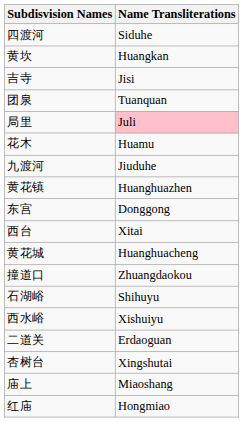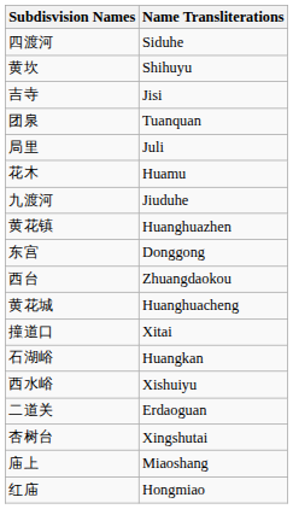黄坎 | Name Transliterations: Huangkan -> Shihuyu
局里 | Name Transliterations: pink background -> no background
西台 | Name Transliterations: Xitai -> Zhuangdaokou
撞道口 | Name Transliterations: Zhuangdaokou -> Xitai
石湖峪 | Name Transliterations: Shihuyu -> Huangkan
